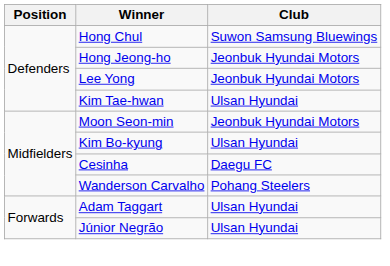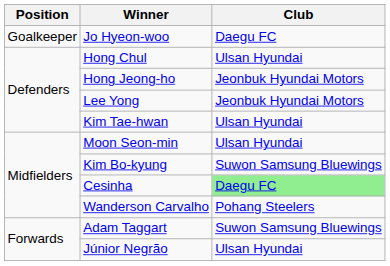+ row: Goalkeeper | Jo Hyeon-woo | Daegu FC
Hong Chul | Club: Suwon Samsung Bluewings -> Ulsan Hyundai
Moon Seon-min | Club: Jeonbuk Hyundai Motors -> Ulsan Hyundai
Kim Bo-kyung | Club: Ulsan Hyundai -> Suwon Samsung Bluewings
Cesinha | Club: no background -> lightgreen background
Adam Taggart | Club: Ulsan Hyundai -> Suwon Samsung Bluewings
